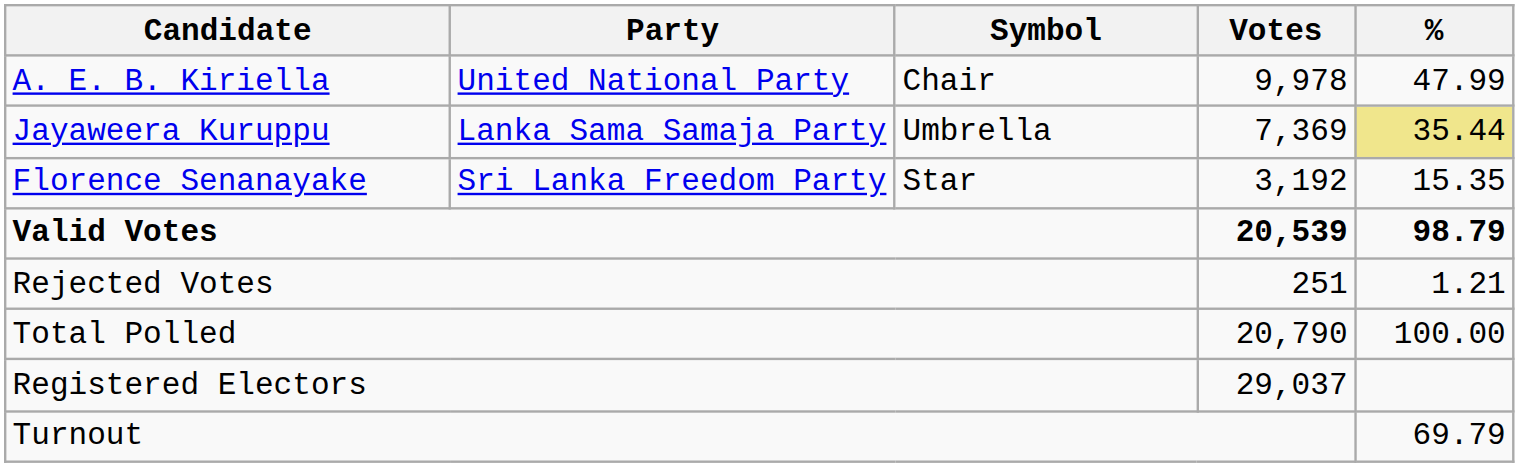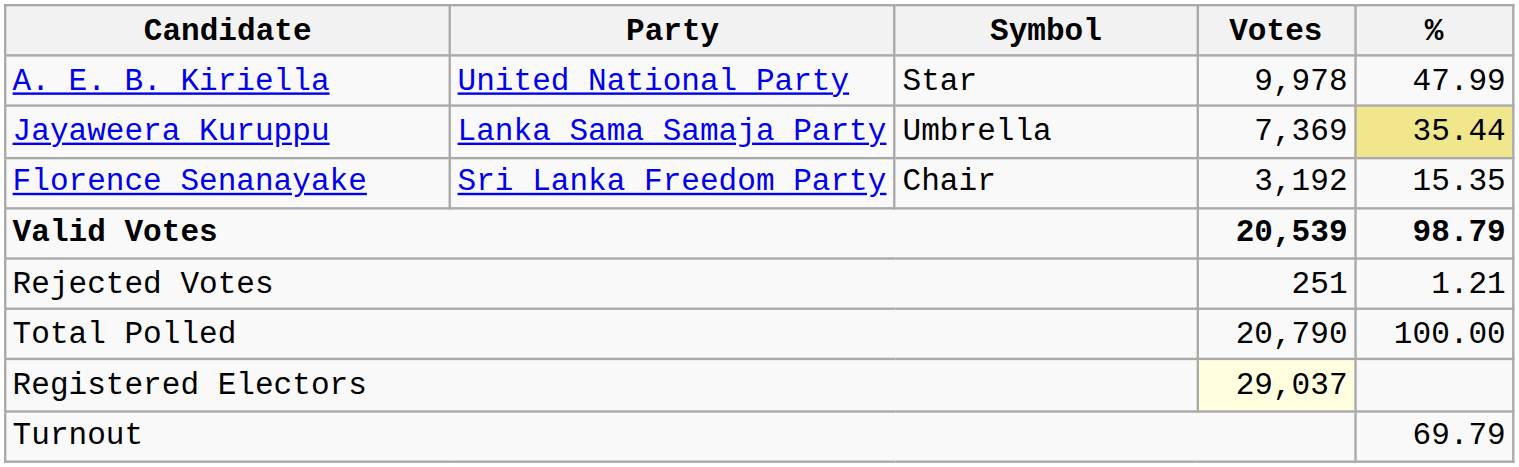A. E. B. Kiriella | Symbol: Chair -> Star
Florence Senanayake | Symbol: Star -> Chair
Registered Electors | Votes: no background -> lightyellow background
